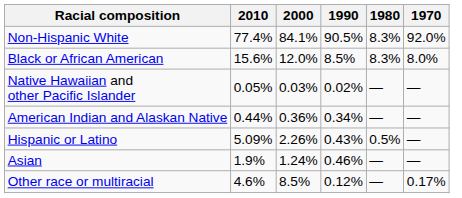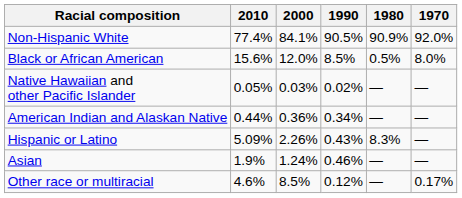Non-Hispanic White | 1980: 8.3% -> 90.9%
Black or African American | 1980: 8.3% -> 0.5%
Hispanic or Latino | 1980: 0.5% -> 8.3%
